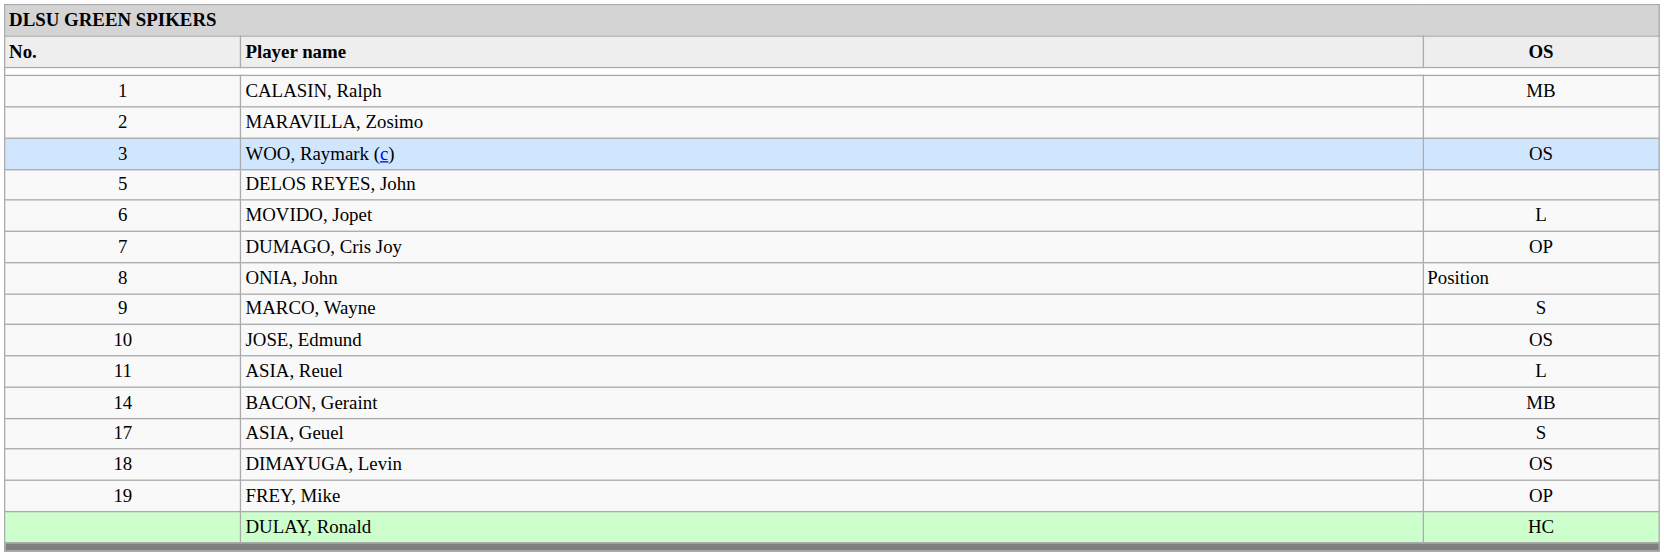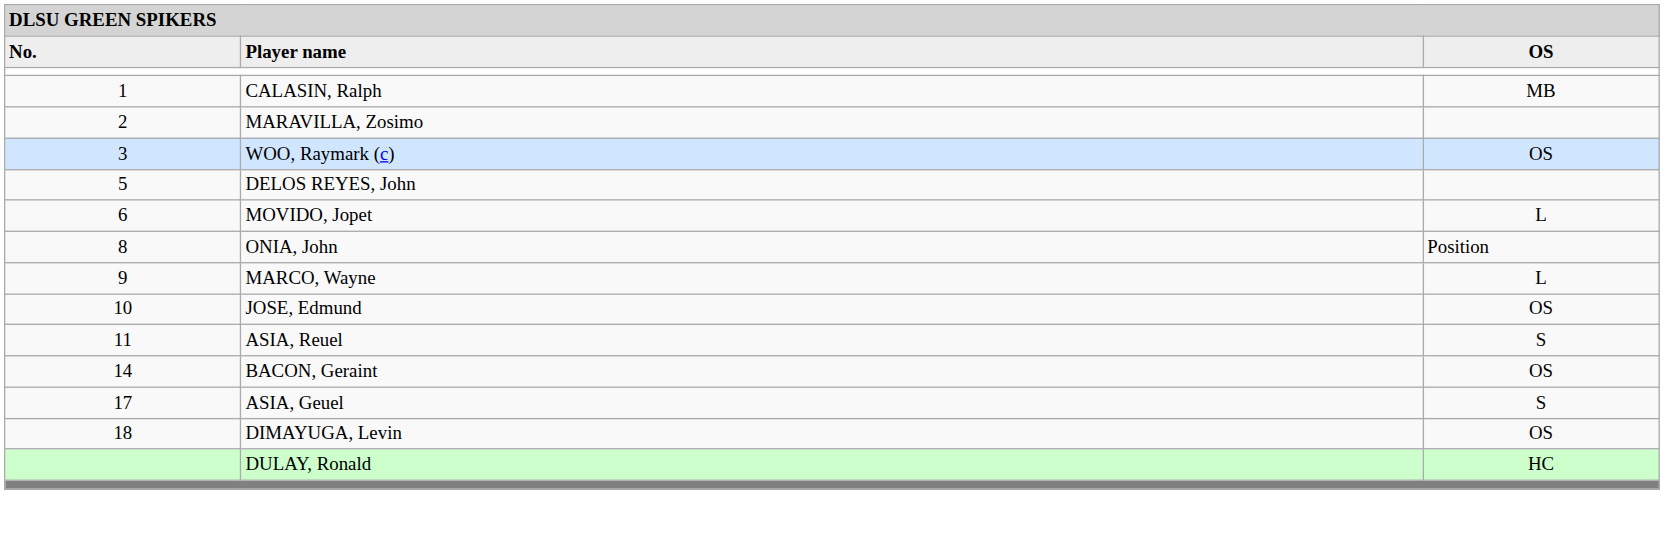- row: 7 | DUMAGO, Cris Joy | OP
MARCO, Wayne | column 3: S -> L
ASIA, Reuel | column 3: L -> S
BACON, Geraint | column 3: MB -> OS
- row: 19 | FREY, Mike | OP
